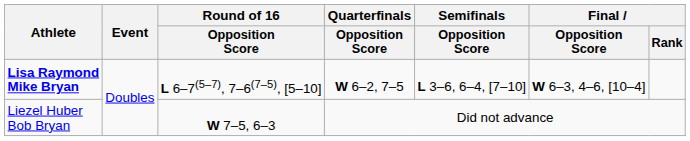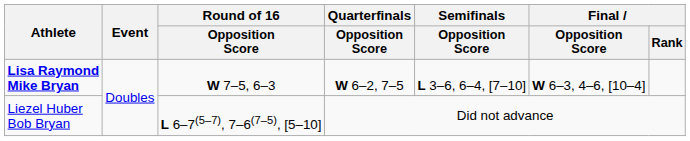Lisa Raymond Mike Bryan | Round of 16 / Opposition Score: L 6–7(5–7), 7–6(7–5), [5–10] -> W 7–5, 6–3
Liezel Huber Bob Bryan | Round of 16 / Opposition Score: W 7–5, 6–3 -> L 6–7(5–7), 7–6(7–5), [5–10]
